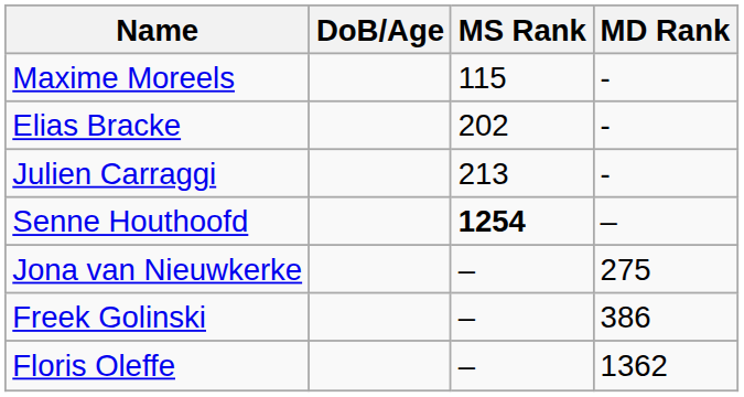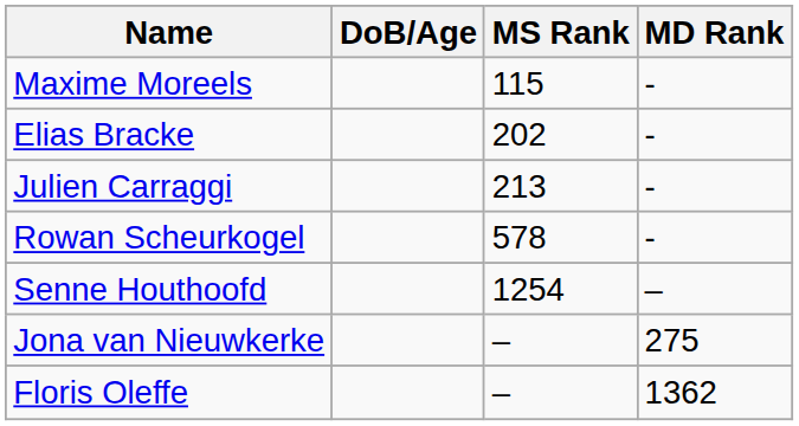+ row: Rowan Scheurkogel | 578 | -
Senne Houthoofd | MS Rank: bold -> normal
- row: Freek Golinski | – | 386
